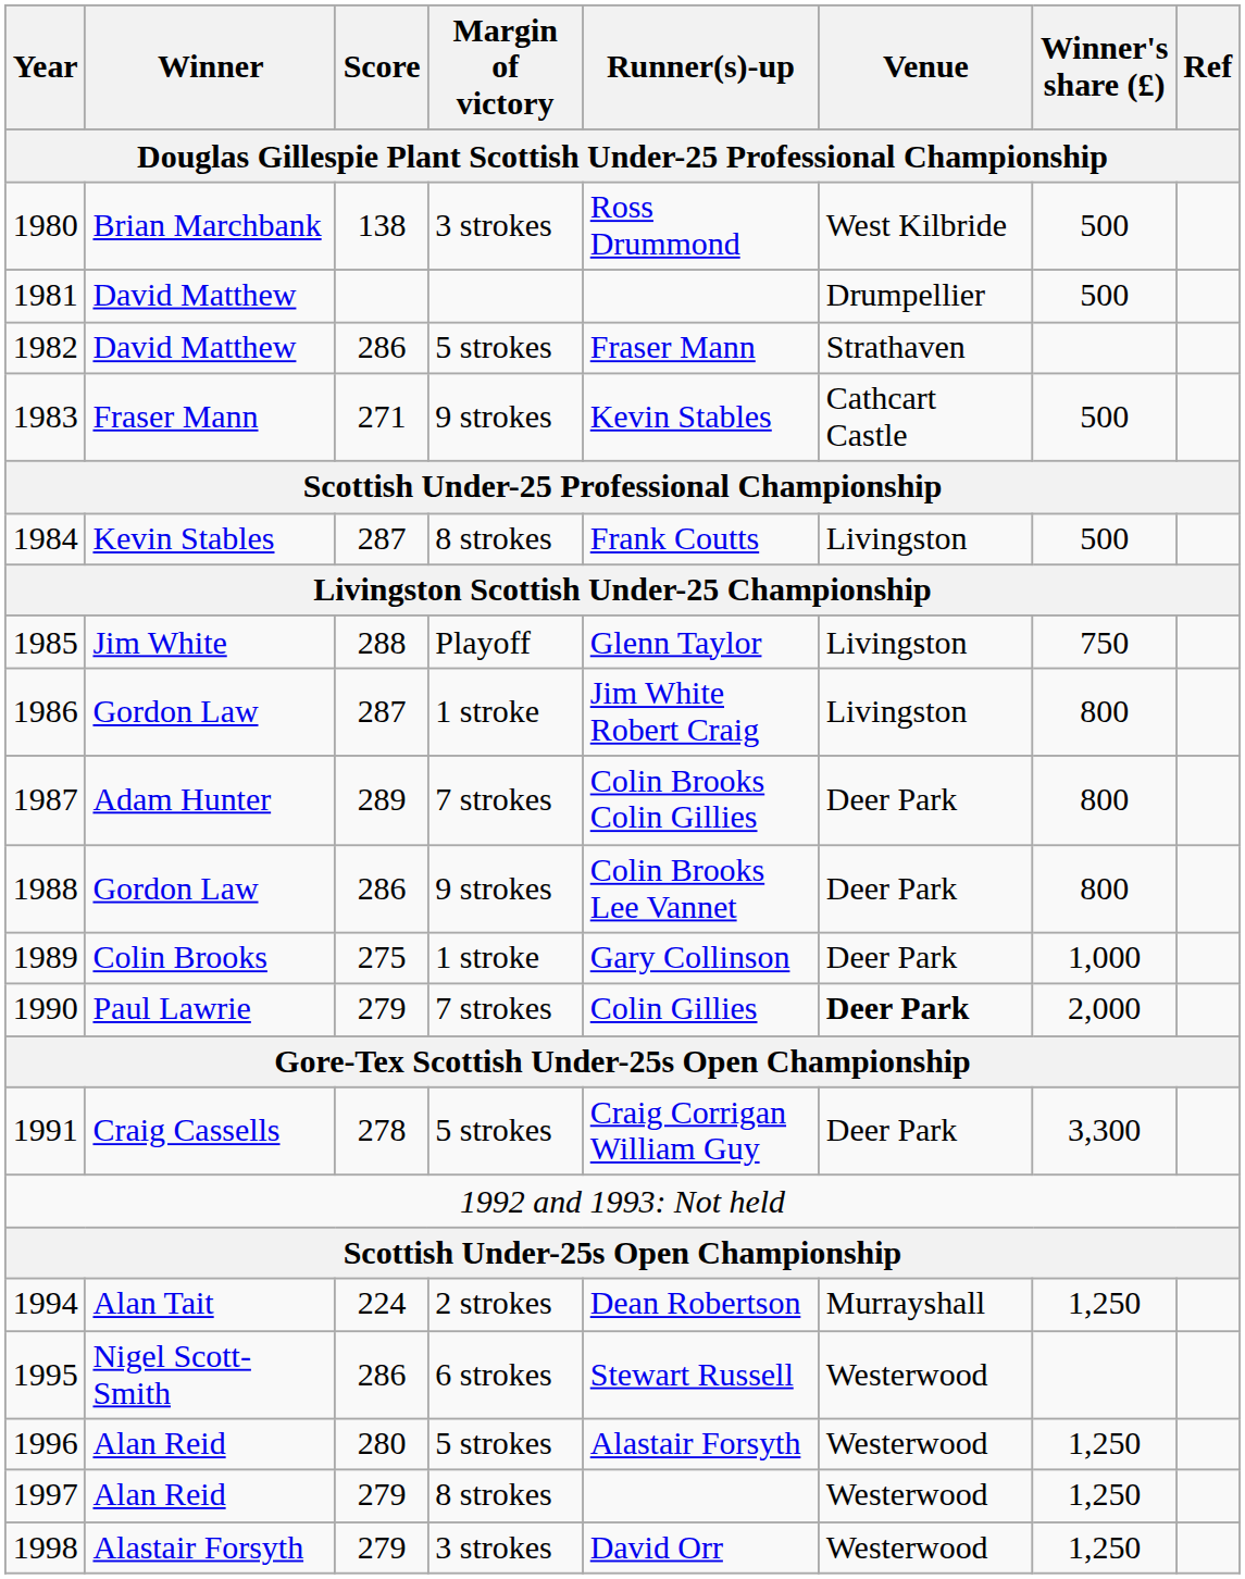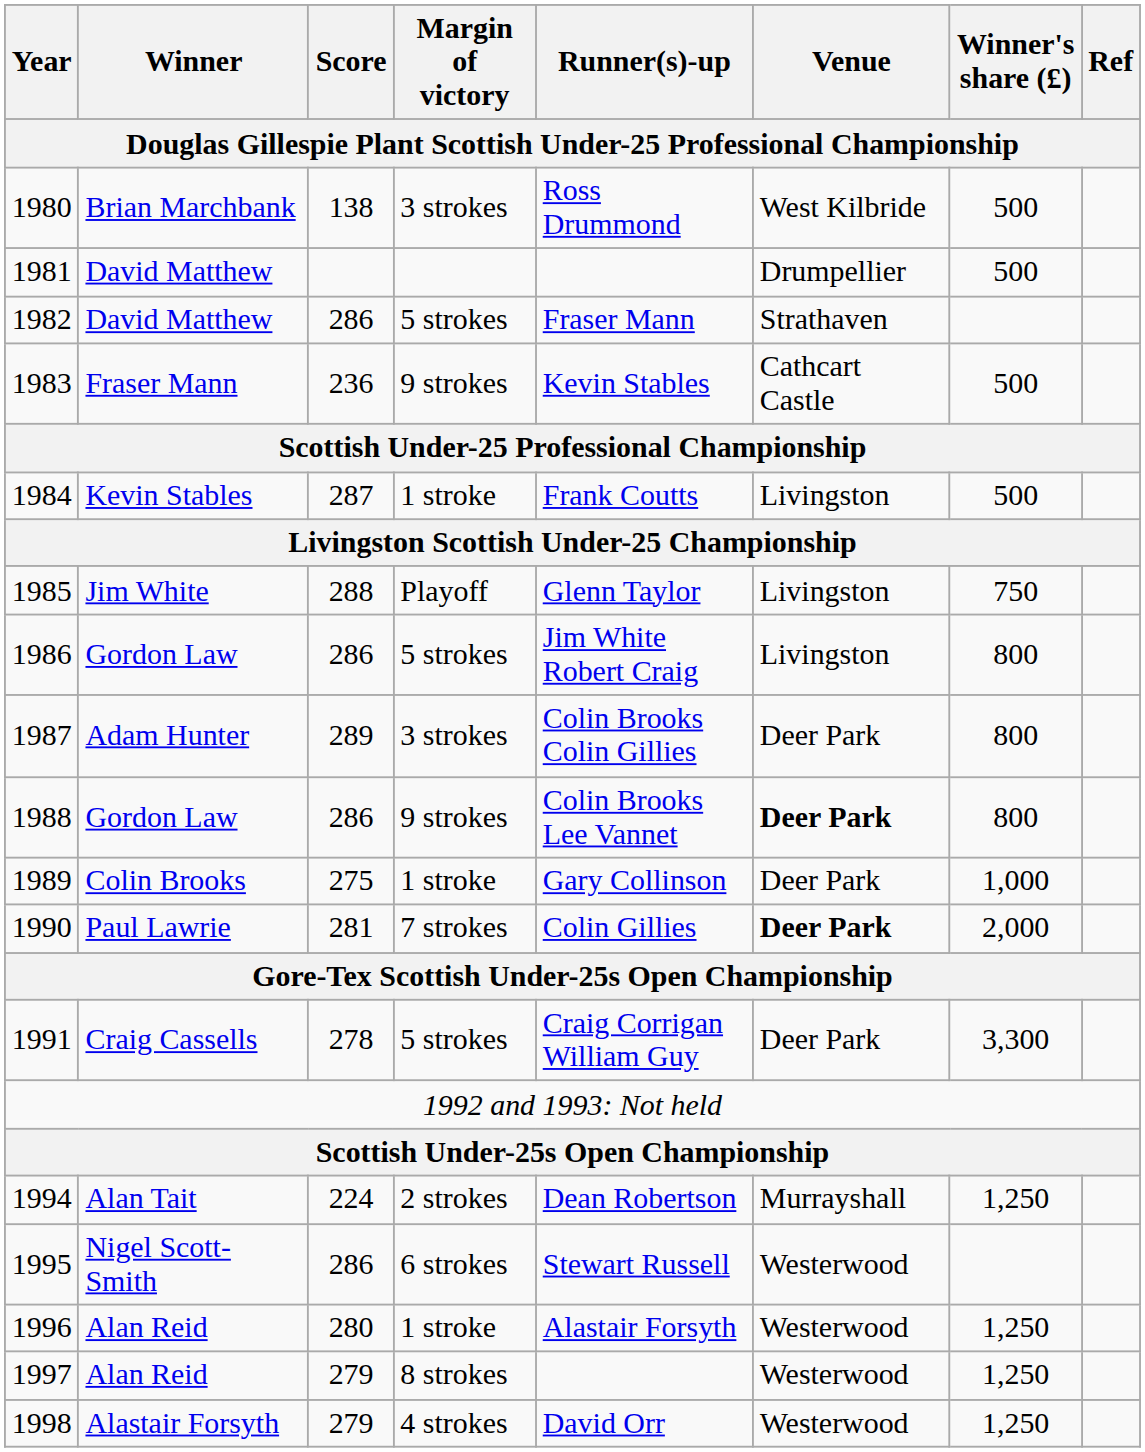1983 | Score: 271 -> 236
1984 | Margin of victory: 8 strokes -> 1 stroke
1986 | Score: 287 -> 286
1986 | Margin of victory: 1 stroke -> 5 strokes
1987 | Margin of victory: 7 strokes -> 3 strokes
1988 | Venue: normal -> bold
1990 | Score: 279 -> 281
1996 | Margin of victory: 5 strokes -> 1 stroke
1998 | Margin of victory: 3 strokes -> 4 strokes
